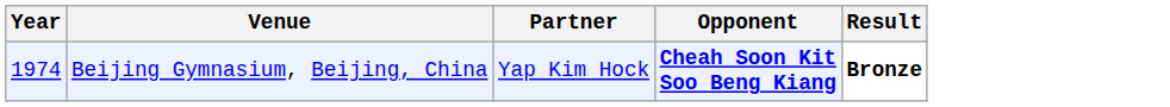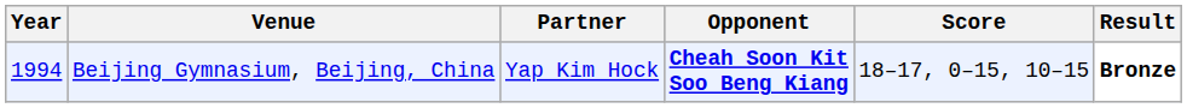+ column: Score | 18–17, 0–15, 10–15
Beijing Gymnasium, Beijing, China | Year: 1974 -> 1994
